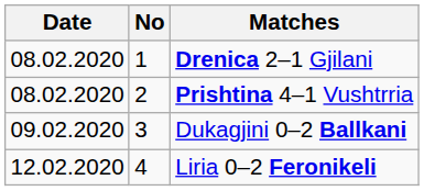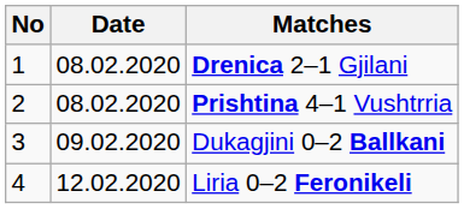columns swapped: No <-> Date
